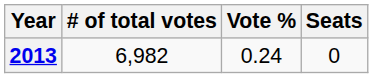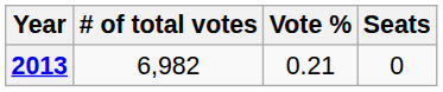2013 | Vote %: 0.24 -> 0.21
